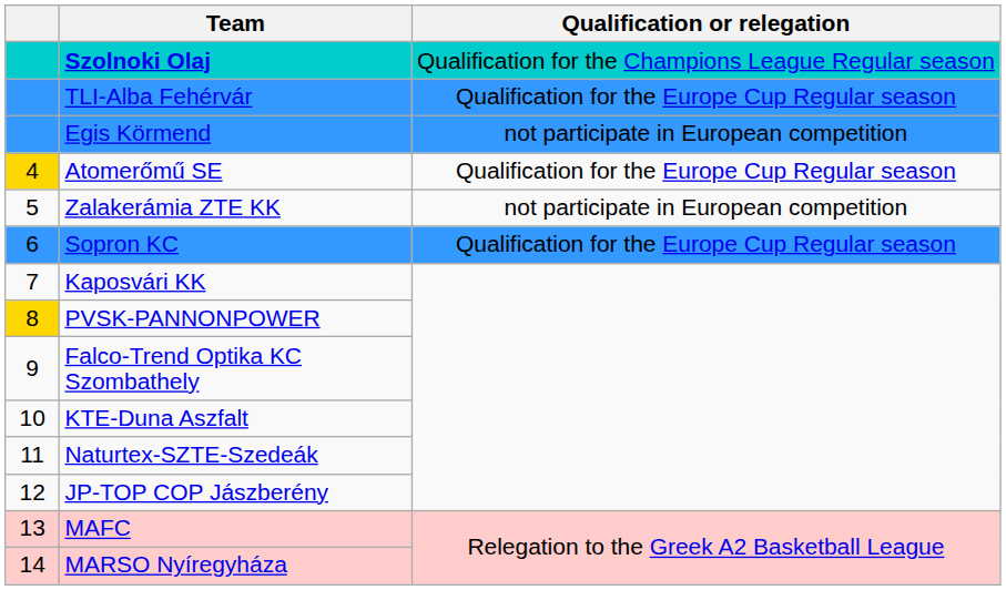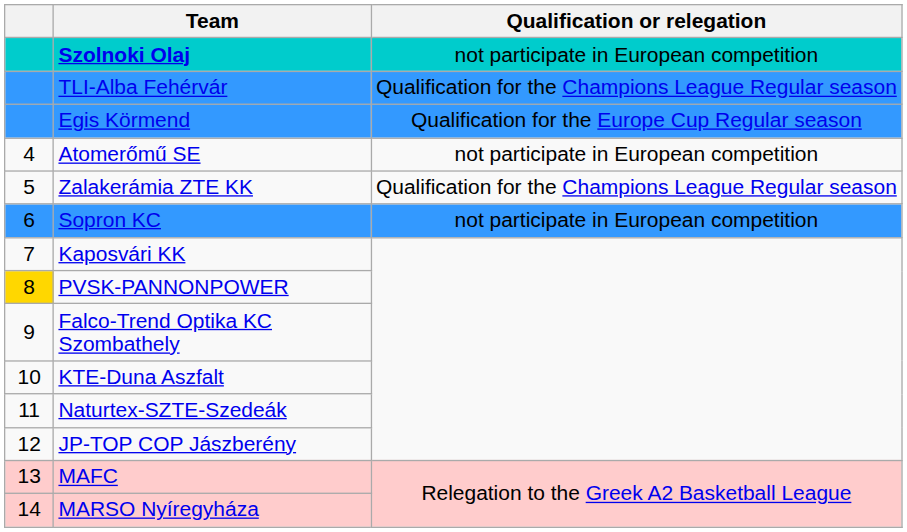Szolnoki Olaj | Qualification or relegation: Qualification for the Champions League Regular season -> not participate in European competition
TLI-Alba Fehérvár | Qualification or relegation: Qualification for the Europe Cup Regular season -> Qualification for the Champions League Regular season
Egis Körmend | Qualification or relegation: not participate in European competition -> Qualification for the Europe Cup Regular season
Atomerőmű SE | column 1: gold background -> no background
Atomerőmű SE | Qualification or relegation: Qualification for the Europe Cup Regular season -> not participate in European competition
Zalakerámia ZTE KK | Qualification or relegation: not participate in European competition -> Qualification for the Champions League Regular season
Sopron KC | Qualification or relegation: Qualification for the Europe Cup Regular season -> not participate in European competition
